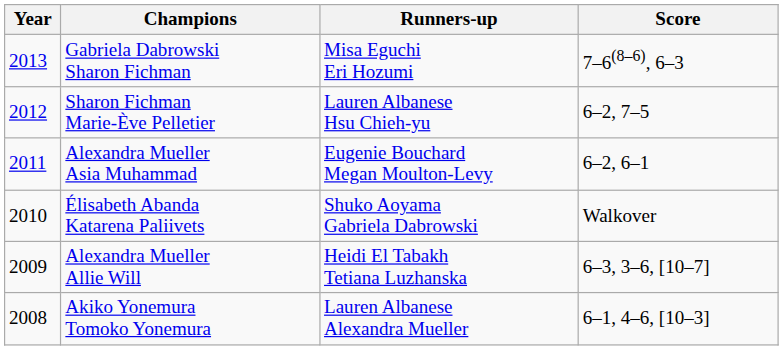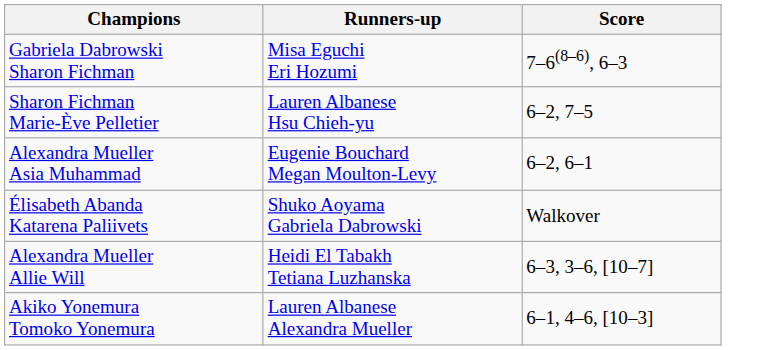- column: Year | 2013 | 2012 | 2011 | 2010 | 2009 | 2008
